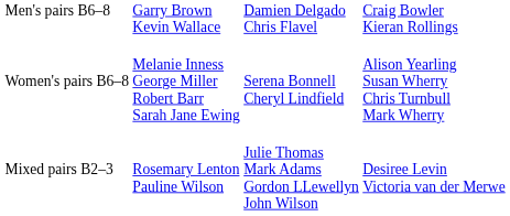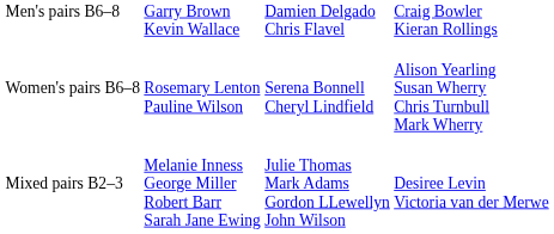Women's pairs B6–8 | column 2: Melanie Inness George Miller Robert Barr Sarah Jane Ewing -> Rosemary Lenton Pauline Wilson
Mixed pairs B2–3 | column 2: Rosemary Lenton Pauline Wilson -> Melanie Inness George Miller Robert Barr Sarah Jane Ewing
